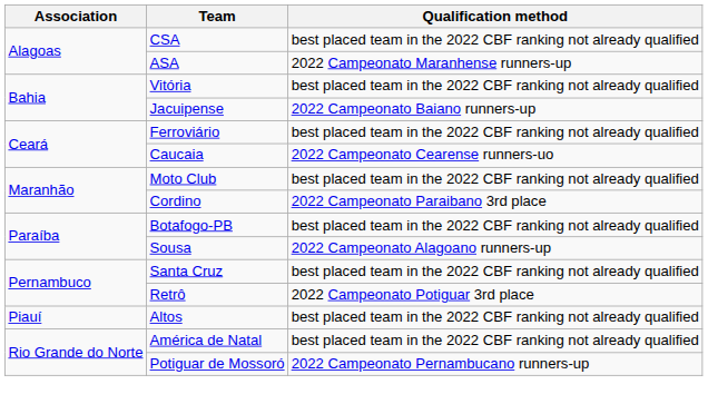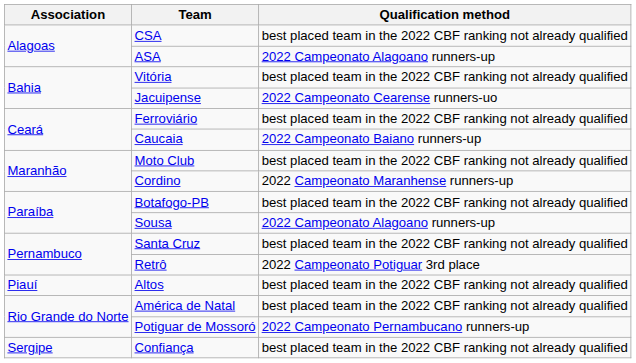ASA | Qualification method: 2022 Campeonato Maranhense runners-up -> 2022 Campeonato Alagoano runners-up
Jacuipense | Qualification method: 2022 Campeonato Baiano runners-up -> 2022 Campeonato Cearense runners-uo
Caucaia | Qualification method: 2022 Campeonato Cearense runners-uo -> 2022 Campeonato Baiano runners-up
Cordino | Qualification method: 2022 Campeonato Paraibano 3rd place -> 2022 Campeonato Maranhense runners-up
+ row: Sergipe | Confiança | best placed team in the 2022 CBF ranking not already qualified
